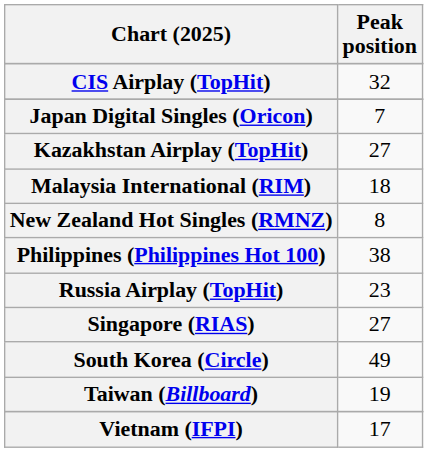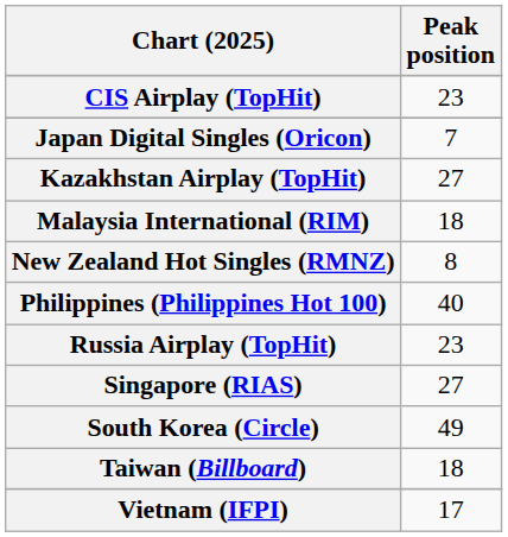CIS Airplay (TopHit) | Peak position: 32 -> 23
Philippines (Philippines Hot 100) | Peak position: 38 -> 40
Taiwan (Billboard) | Peak position: 19 -> 18
